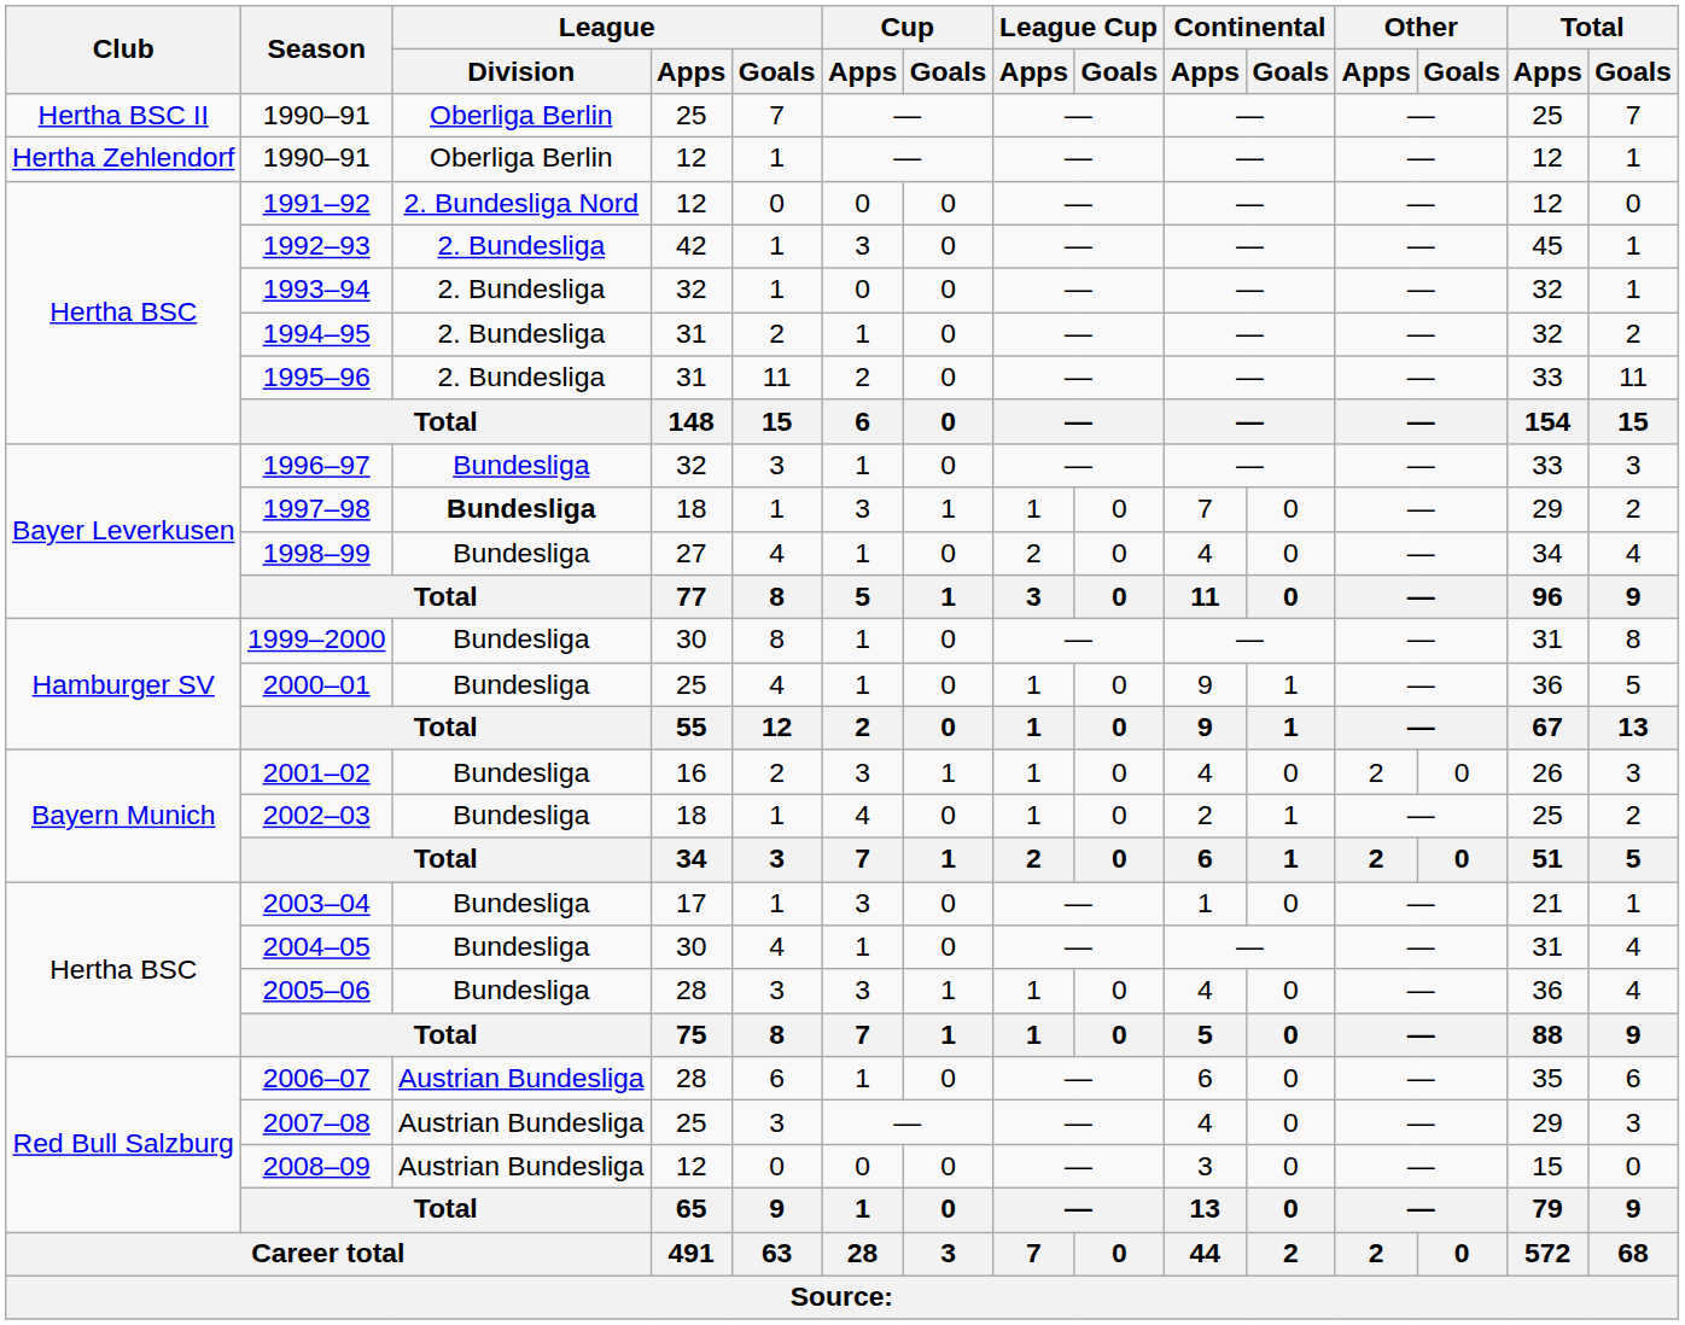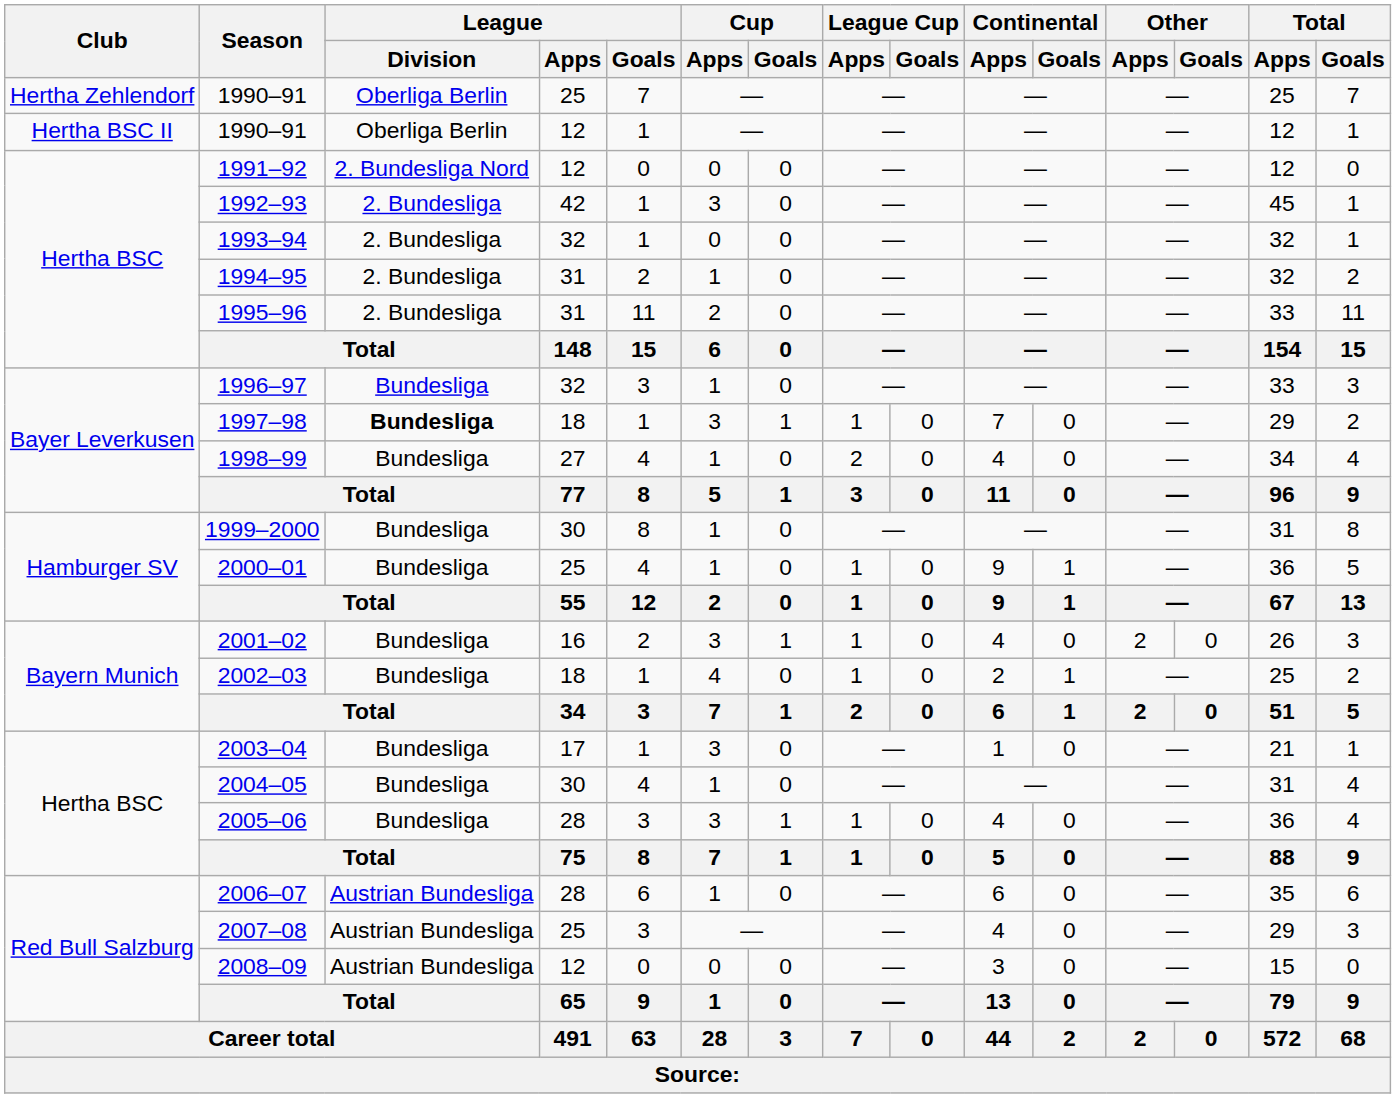1990–91 / 25 | Club: Hertha BSC II -> Hertha Zehlendorf
1990–91 / 12 | Club: Hertha Zehlendorf -> Hertha BSC II
